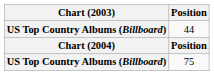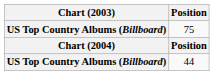rows swapped: 75 <-> 44
